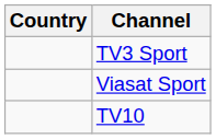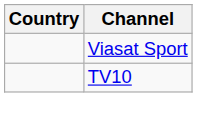- row: TV3 Sport
